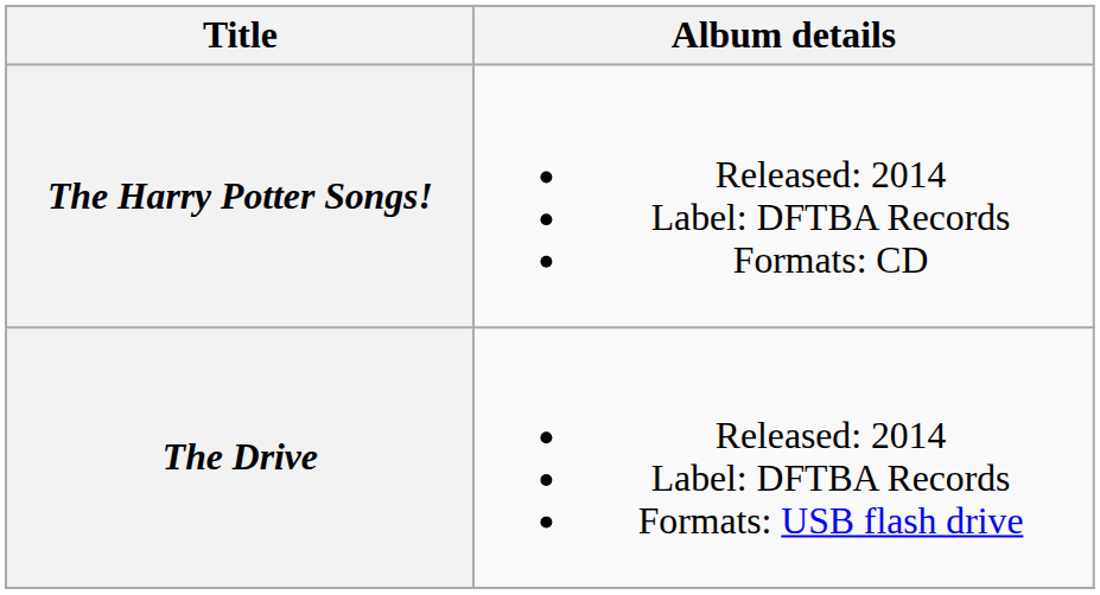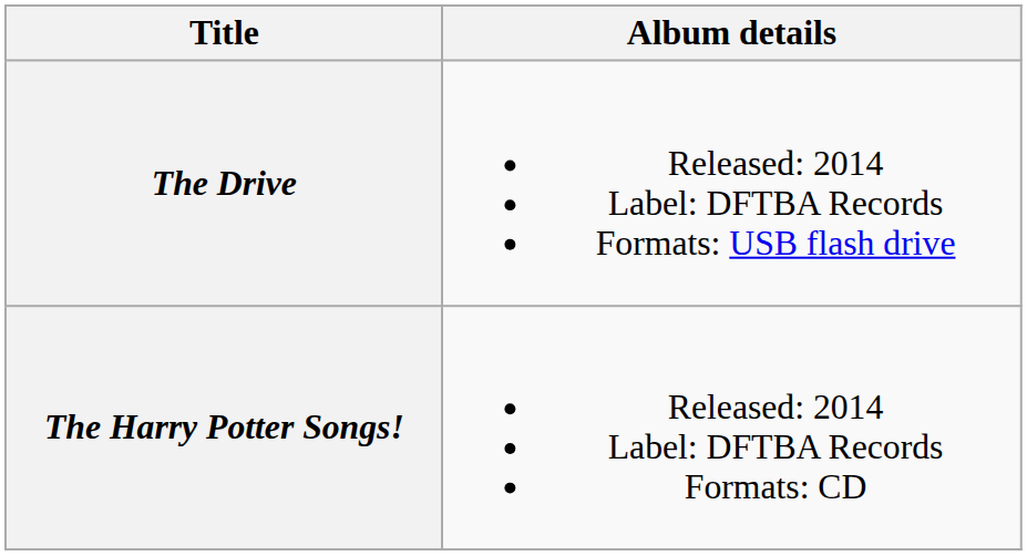rows swapped: The Harry Potter Songs! <-> The Drive
